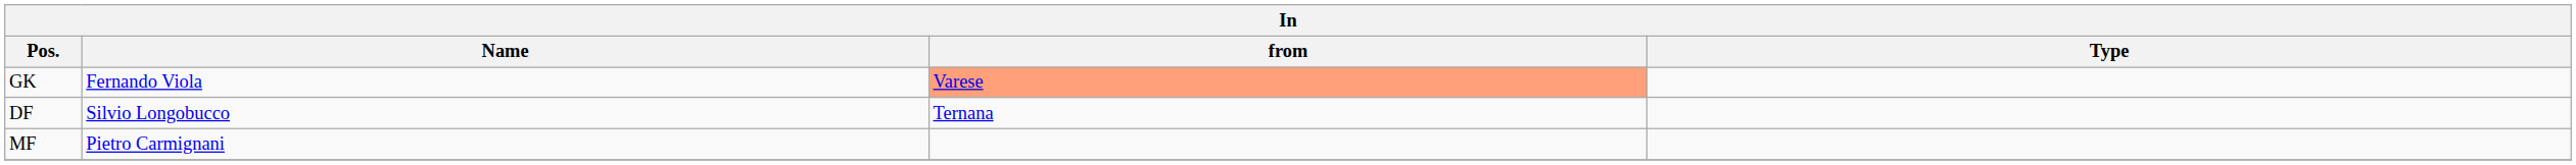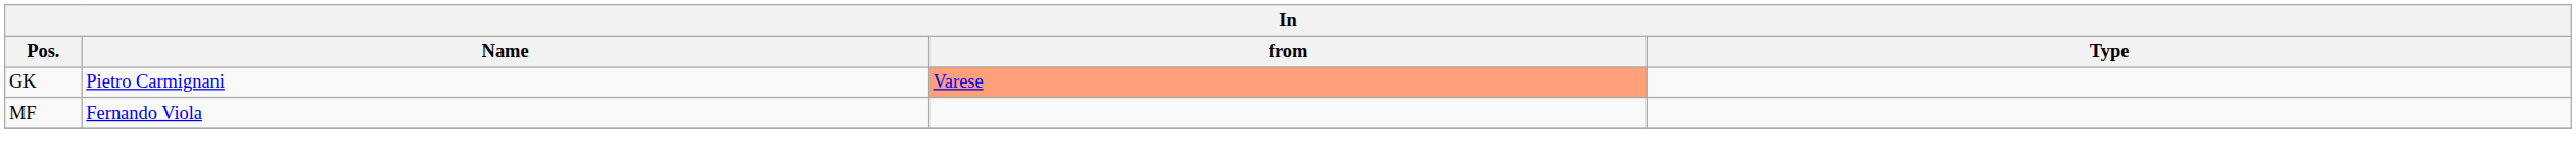GK | Name: Fernando Viola -> Pietro Carmignani
- row: DF | Silvio Longobucco | Ternana
MF | Name: Pietro Carmignani -> Fernando Viola
